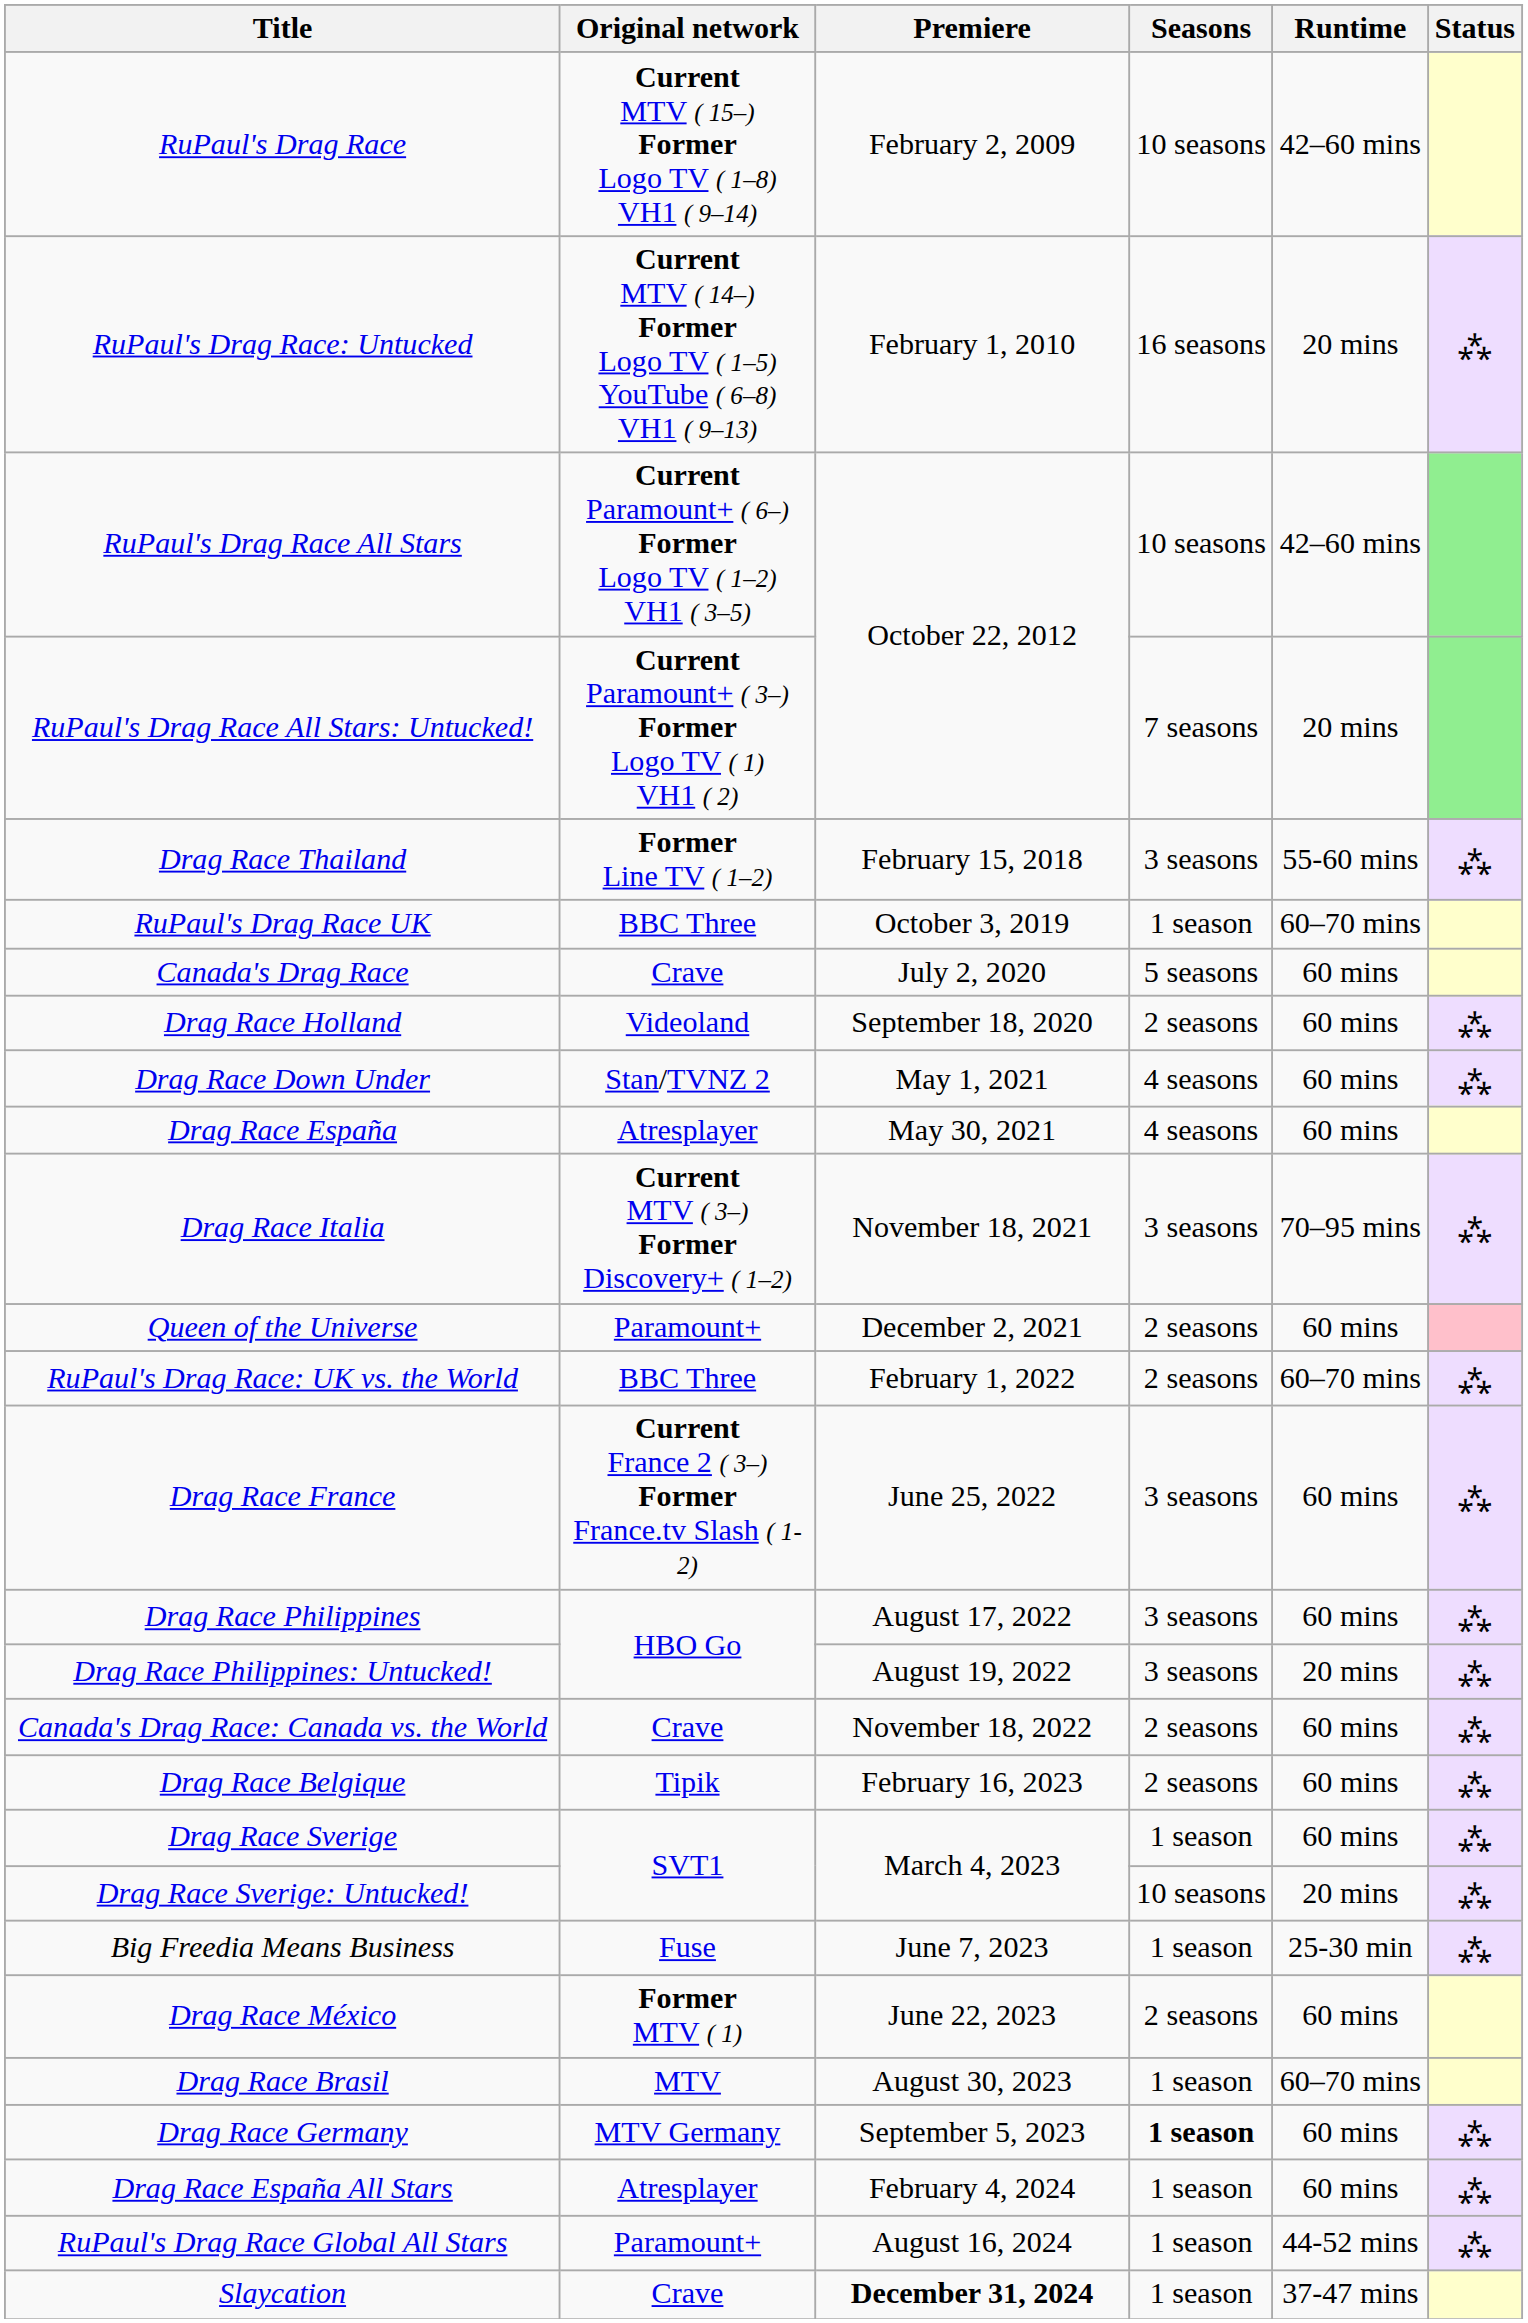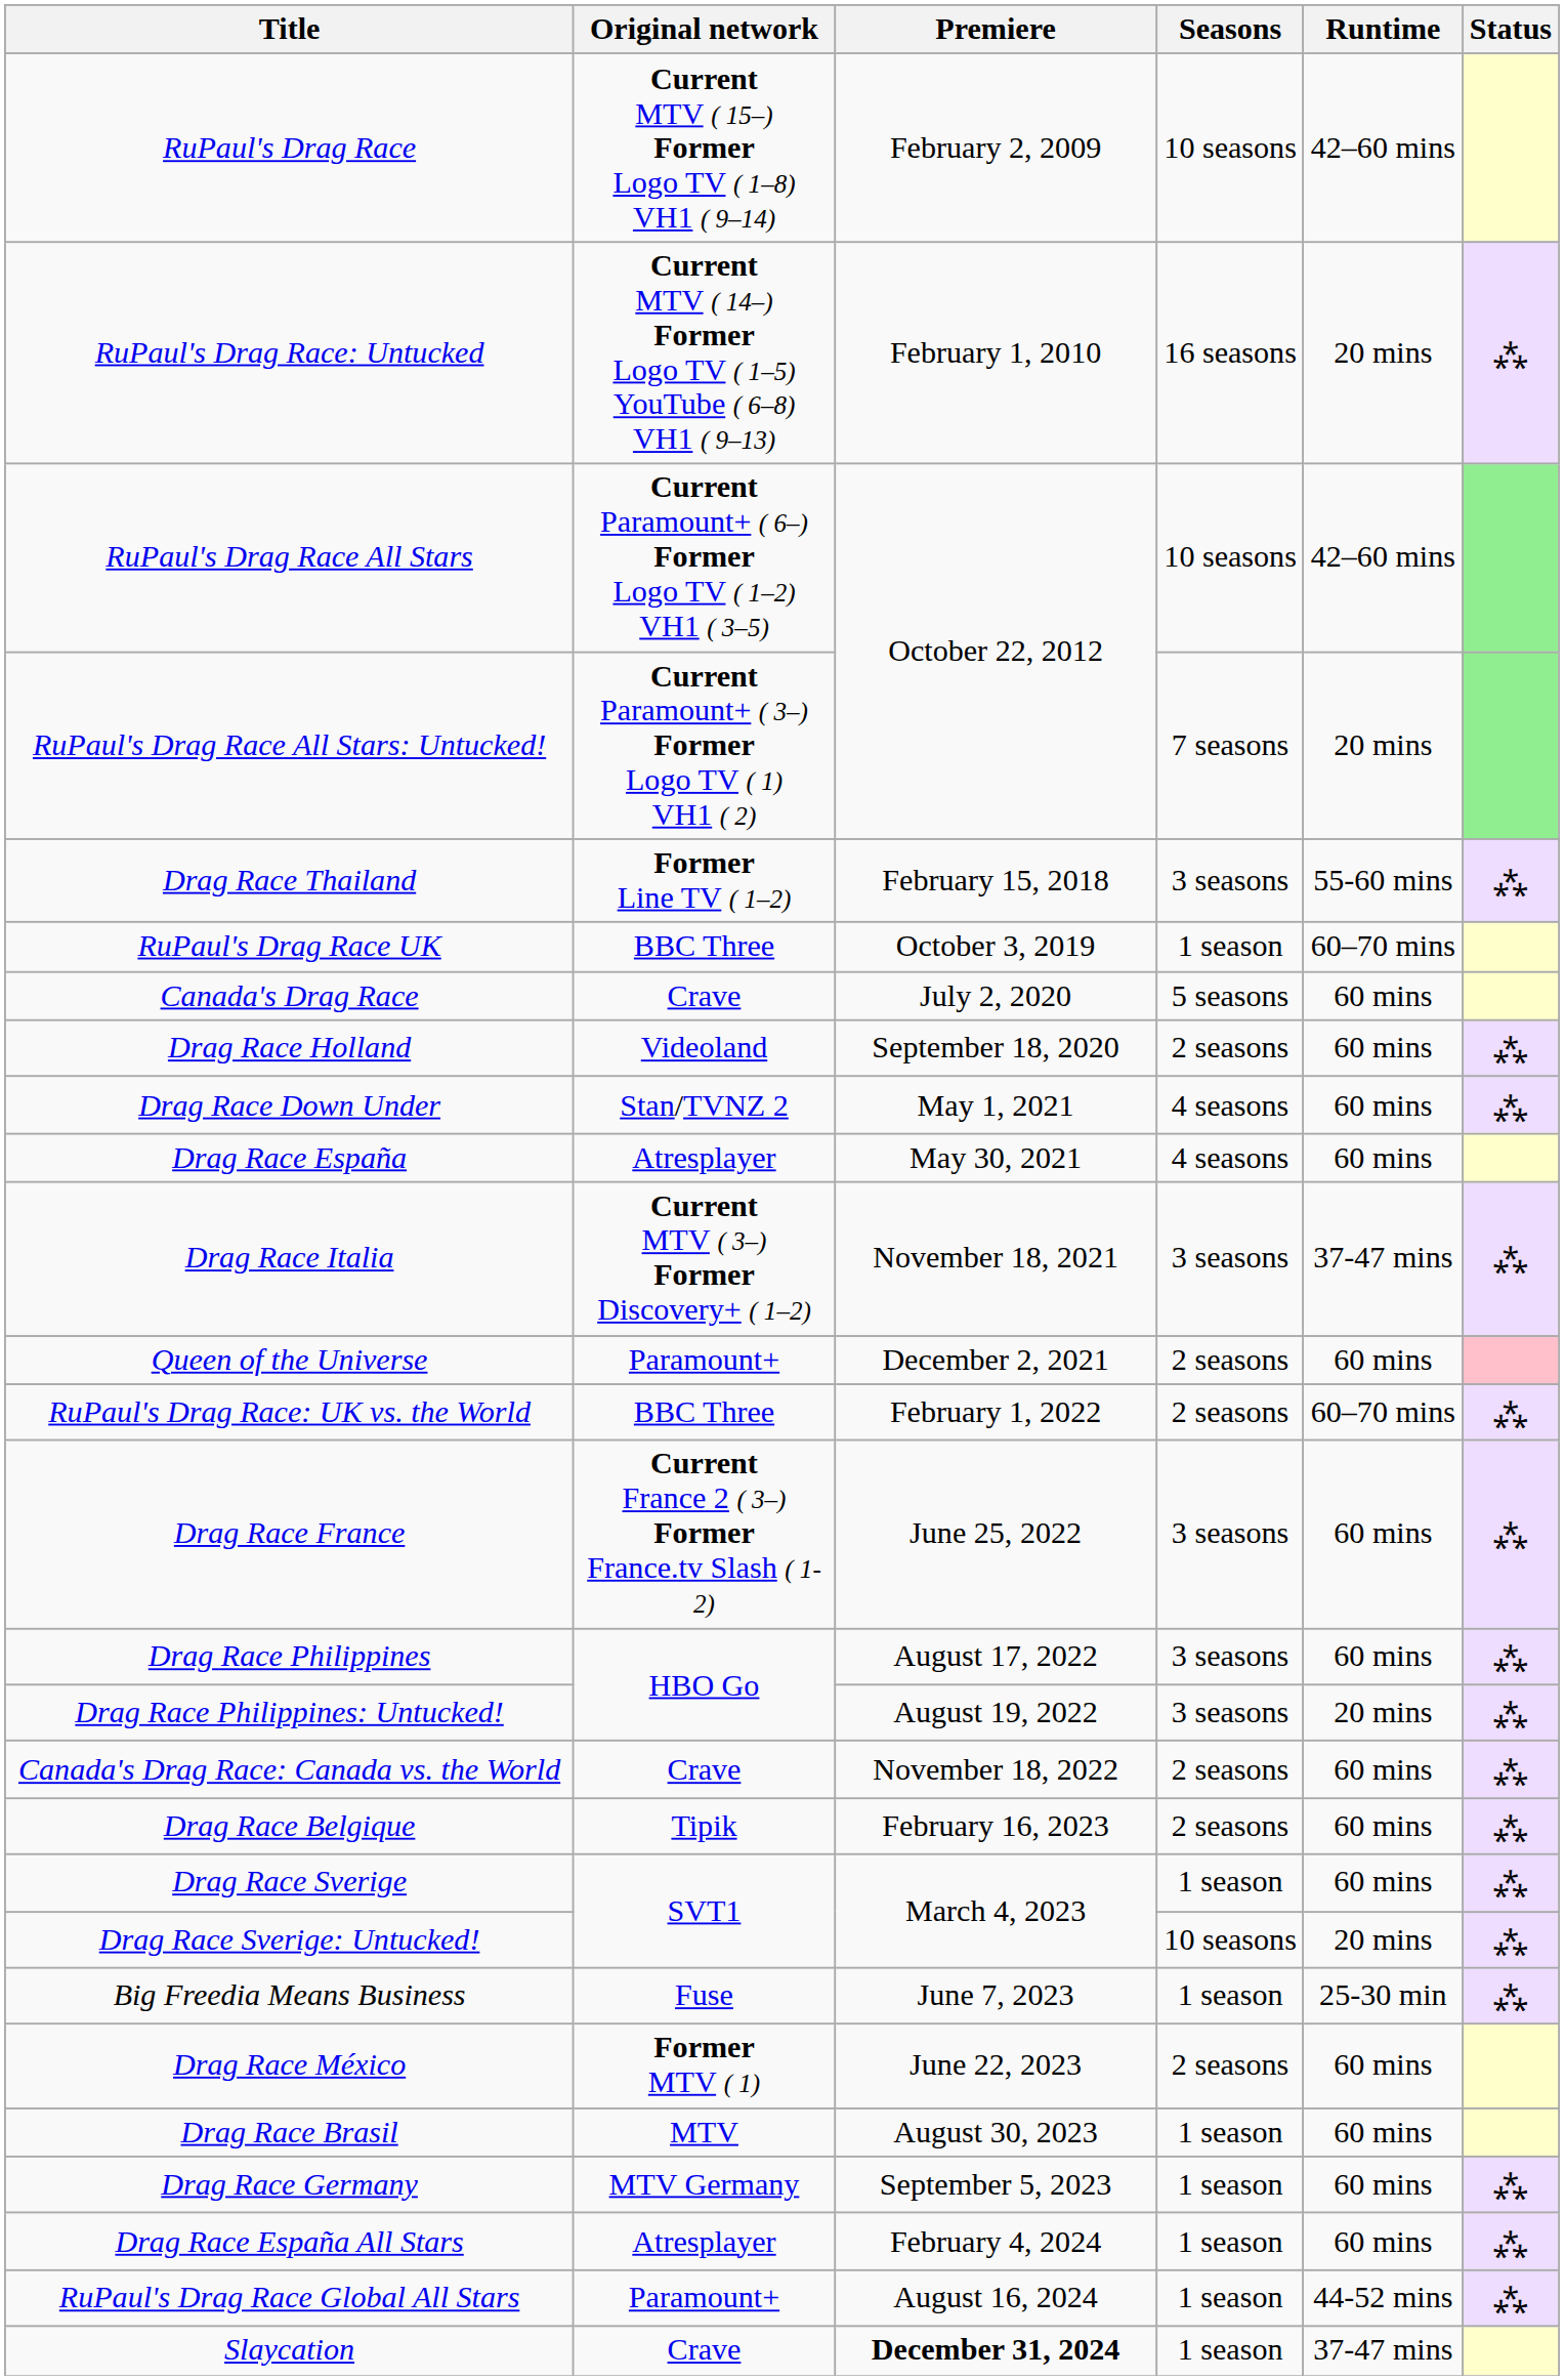Drag Race Italia | Runtime: 70–95 mins -> 37-47 mins
Drag Race Brasil | Runtime: 60–70 mins -> 60 mins
Drag Race Germany | Seasons: bold -> normal
